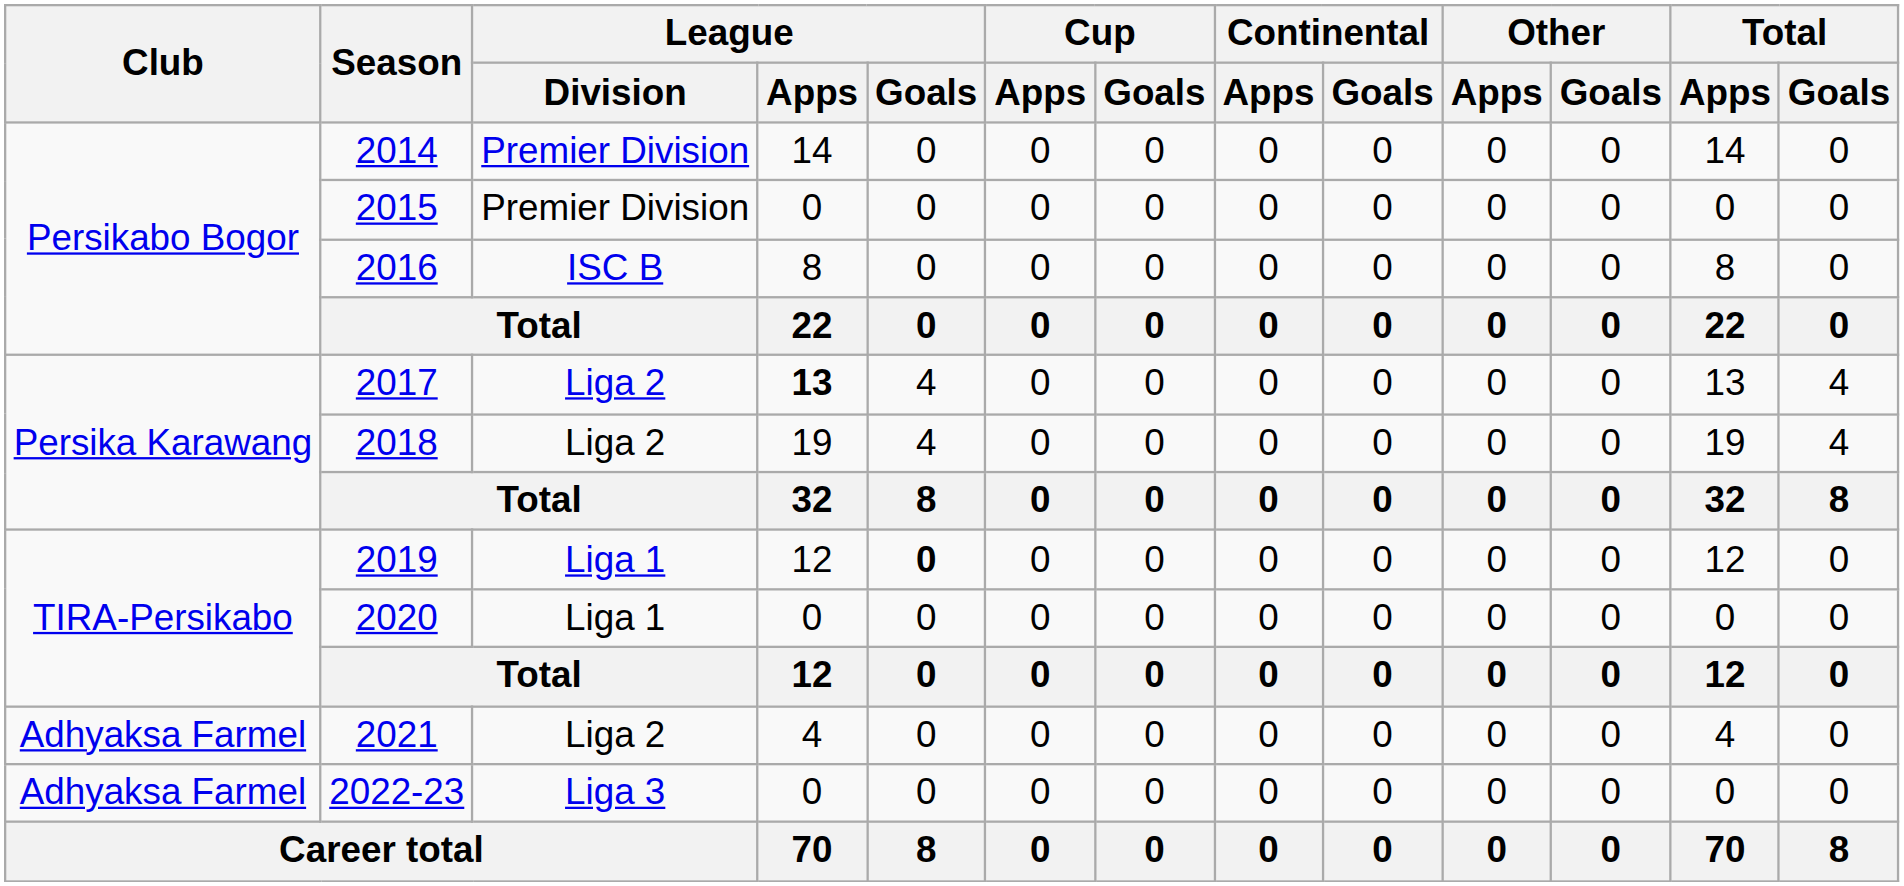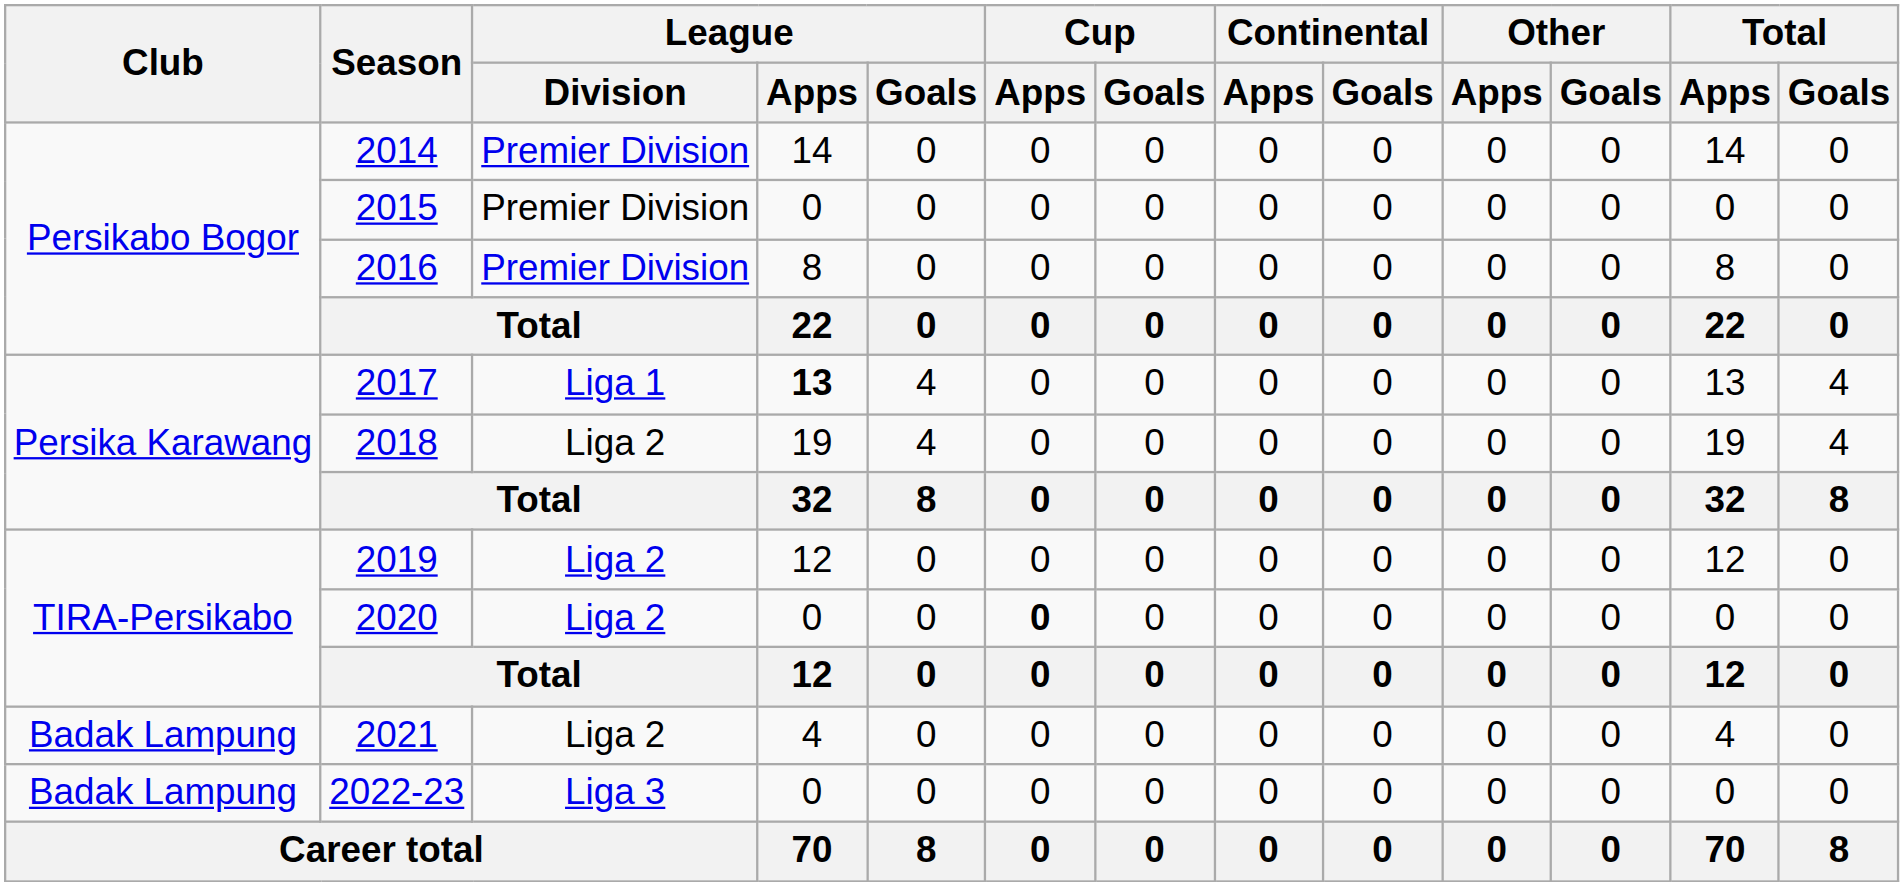2016 | League / Division: ISC B -> Premier Division
2017 | League / Division: Liga 2 -> Liga 1
2019 | League / Division: Liga 1 -> Liga 2
2019 | League / Goals: bold -> normal
2020 | League / Division: Liga 1 -> Liga 2
2020 | Cup / Apps: normal -> bold
2021 | Club: Adhyaksa Farmel -> Badak Lampung
2022-23 | Club: Adhyaksa Farmel -> Badak Lampung
